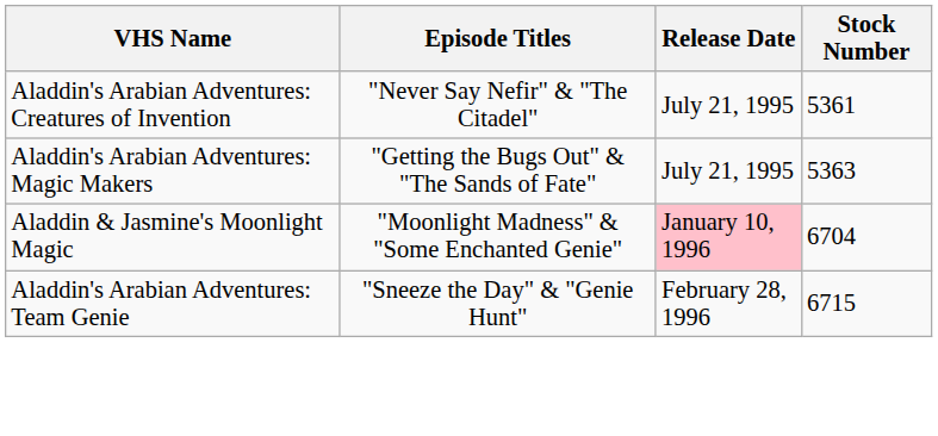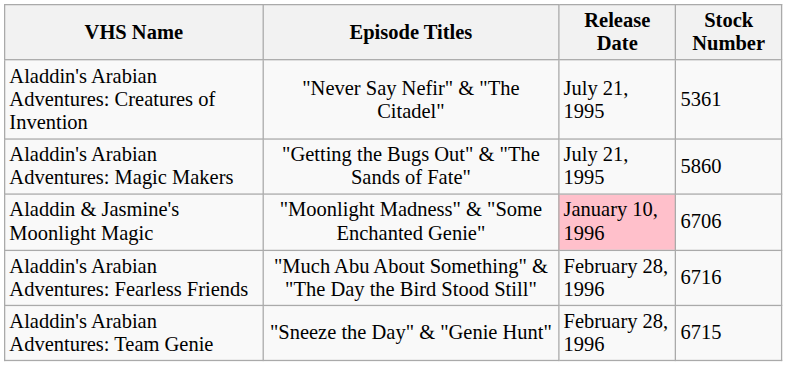Aladdin's Arabian Adventures: Magic Makers | Stock Number: 5363 -> 5860
Aladdin & Jasmine's Moonlight Magic | Stock Number: 6704 -> 6706
+ row: Aladdin's Arabian Adventures: Fearless Friends | "Much Abu About Something" & "The Day the Bird Stood Still" | February 28, 1996 | 6716
